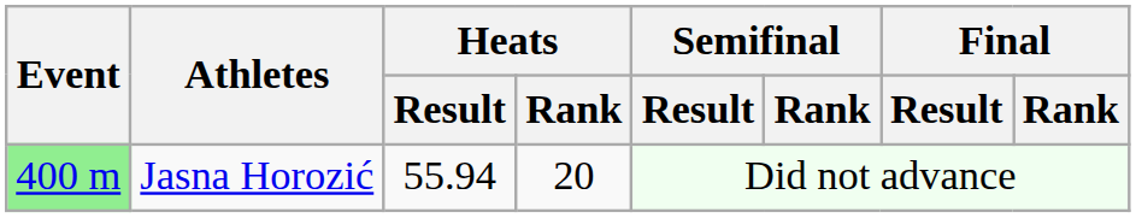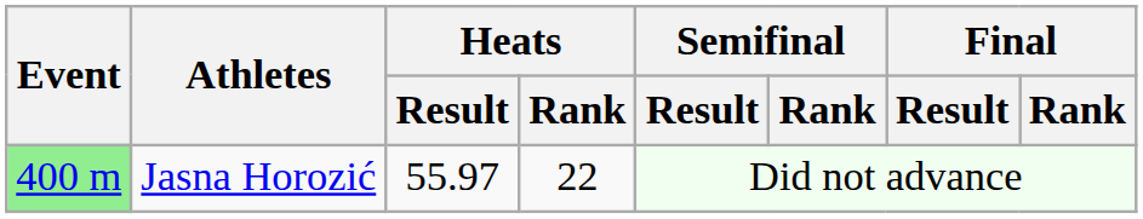Jasna Horozić | Heats / Result: 55.94 -> 55.97
Jasna Horozić | Heats / Rank: 20 -> 22
